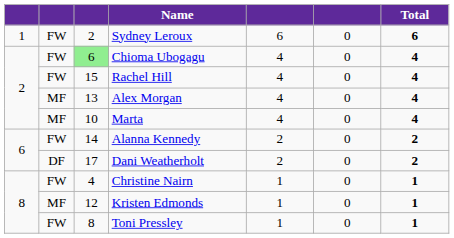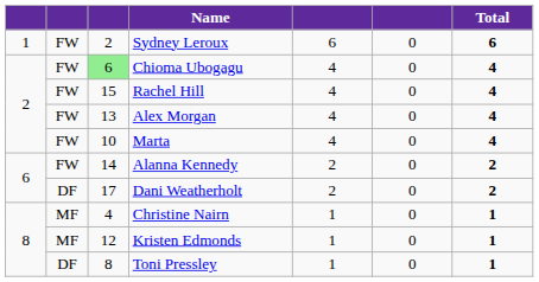Alex Morgan | column 2: MF -> FW
Marta | column 2: MF -> FW
Christine Nairn | column 2: FW -> MF
Toni Pressley | column 2: FW -> DF
